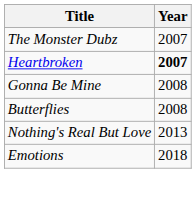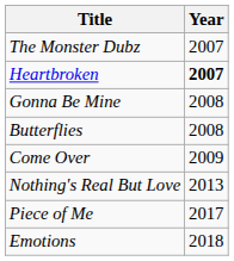+ row: Come Over | 2009
+ row: Piece of Me | 2017
